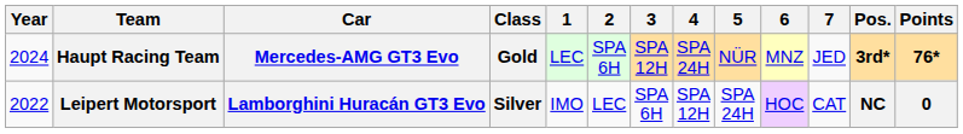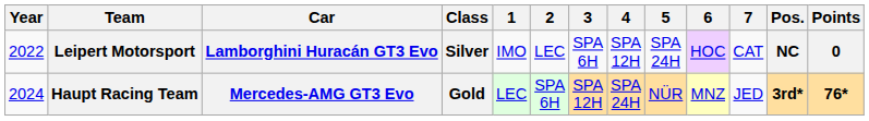rows swapped: Leipert Motorsport <-> Haupt Racing Team
